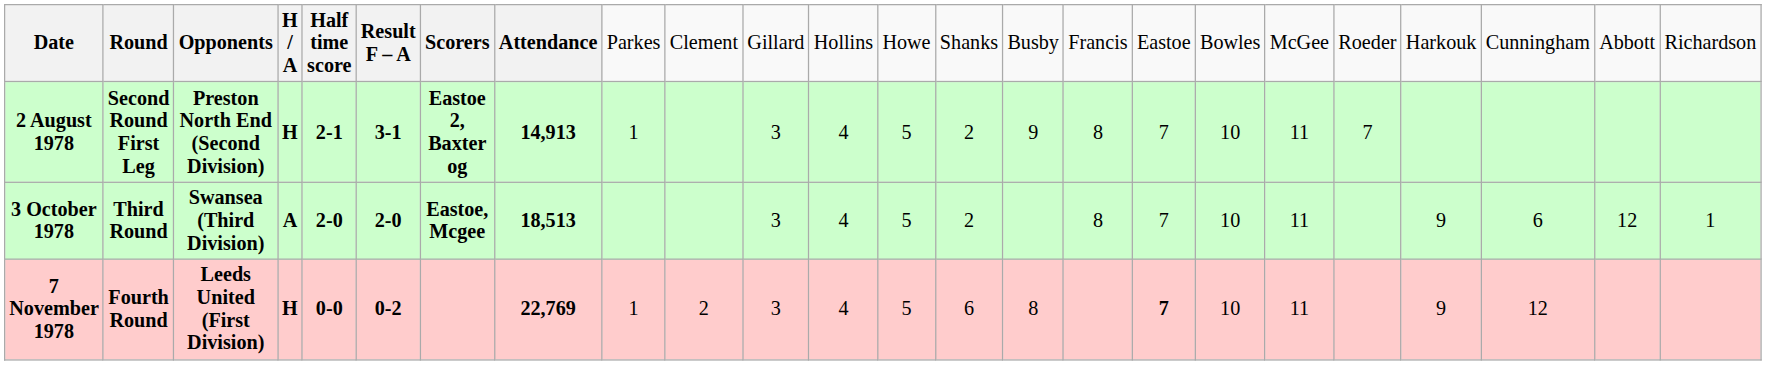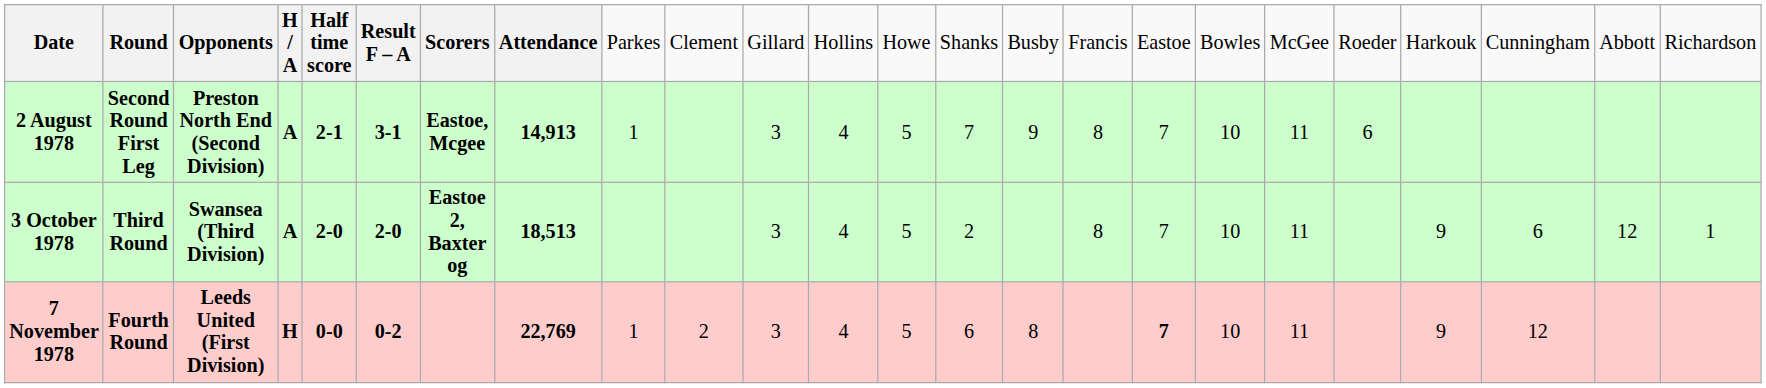2 August 1978 | column 4: H -> A
2 August 1978 | column 7: Eastoe 2, Baxter og -> Eastoe, Mcgee
2 August 1978 | column 14: 2 -> 7
2 August 1978 | column 20: 7 -> 6
3 October 1978 | column 7: Eastoe, Mcgee -> Eastoe 2, Baxter og
